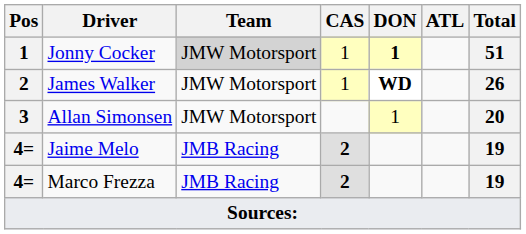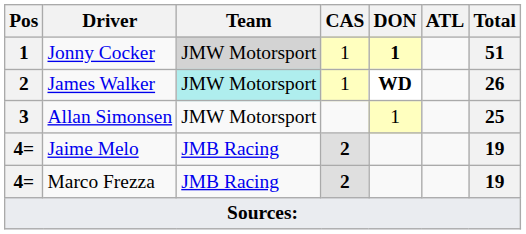James Walker | Team: no background -> paleturquoise background
Allan Simonsen | Total: 20 -> 25
